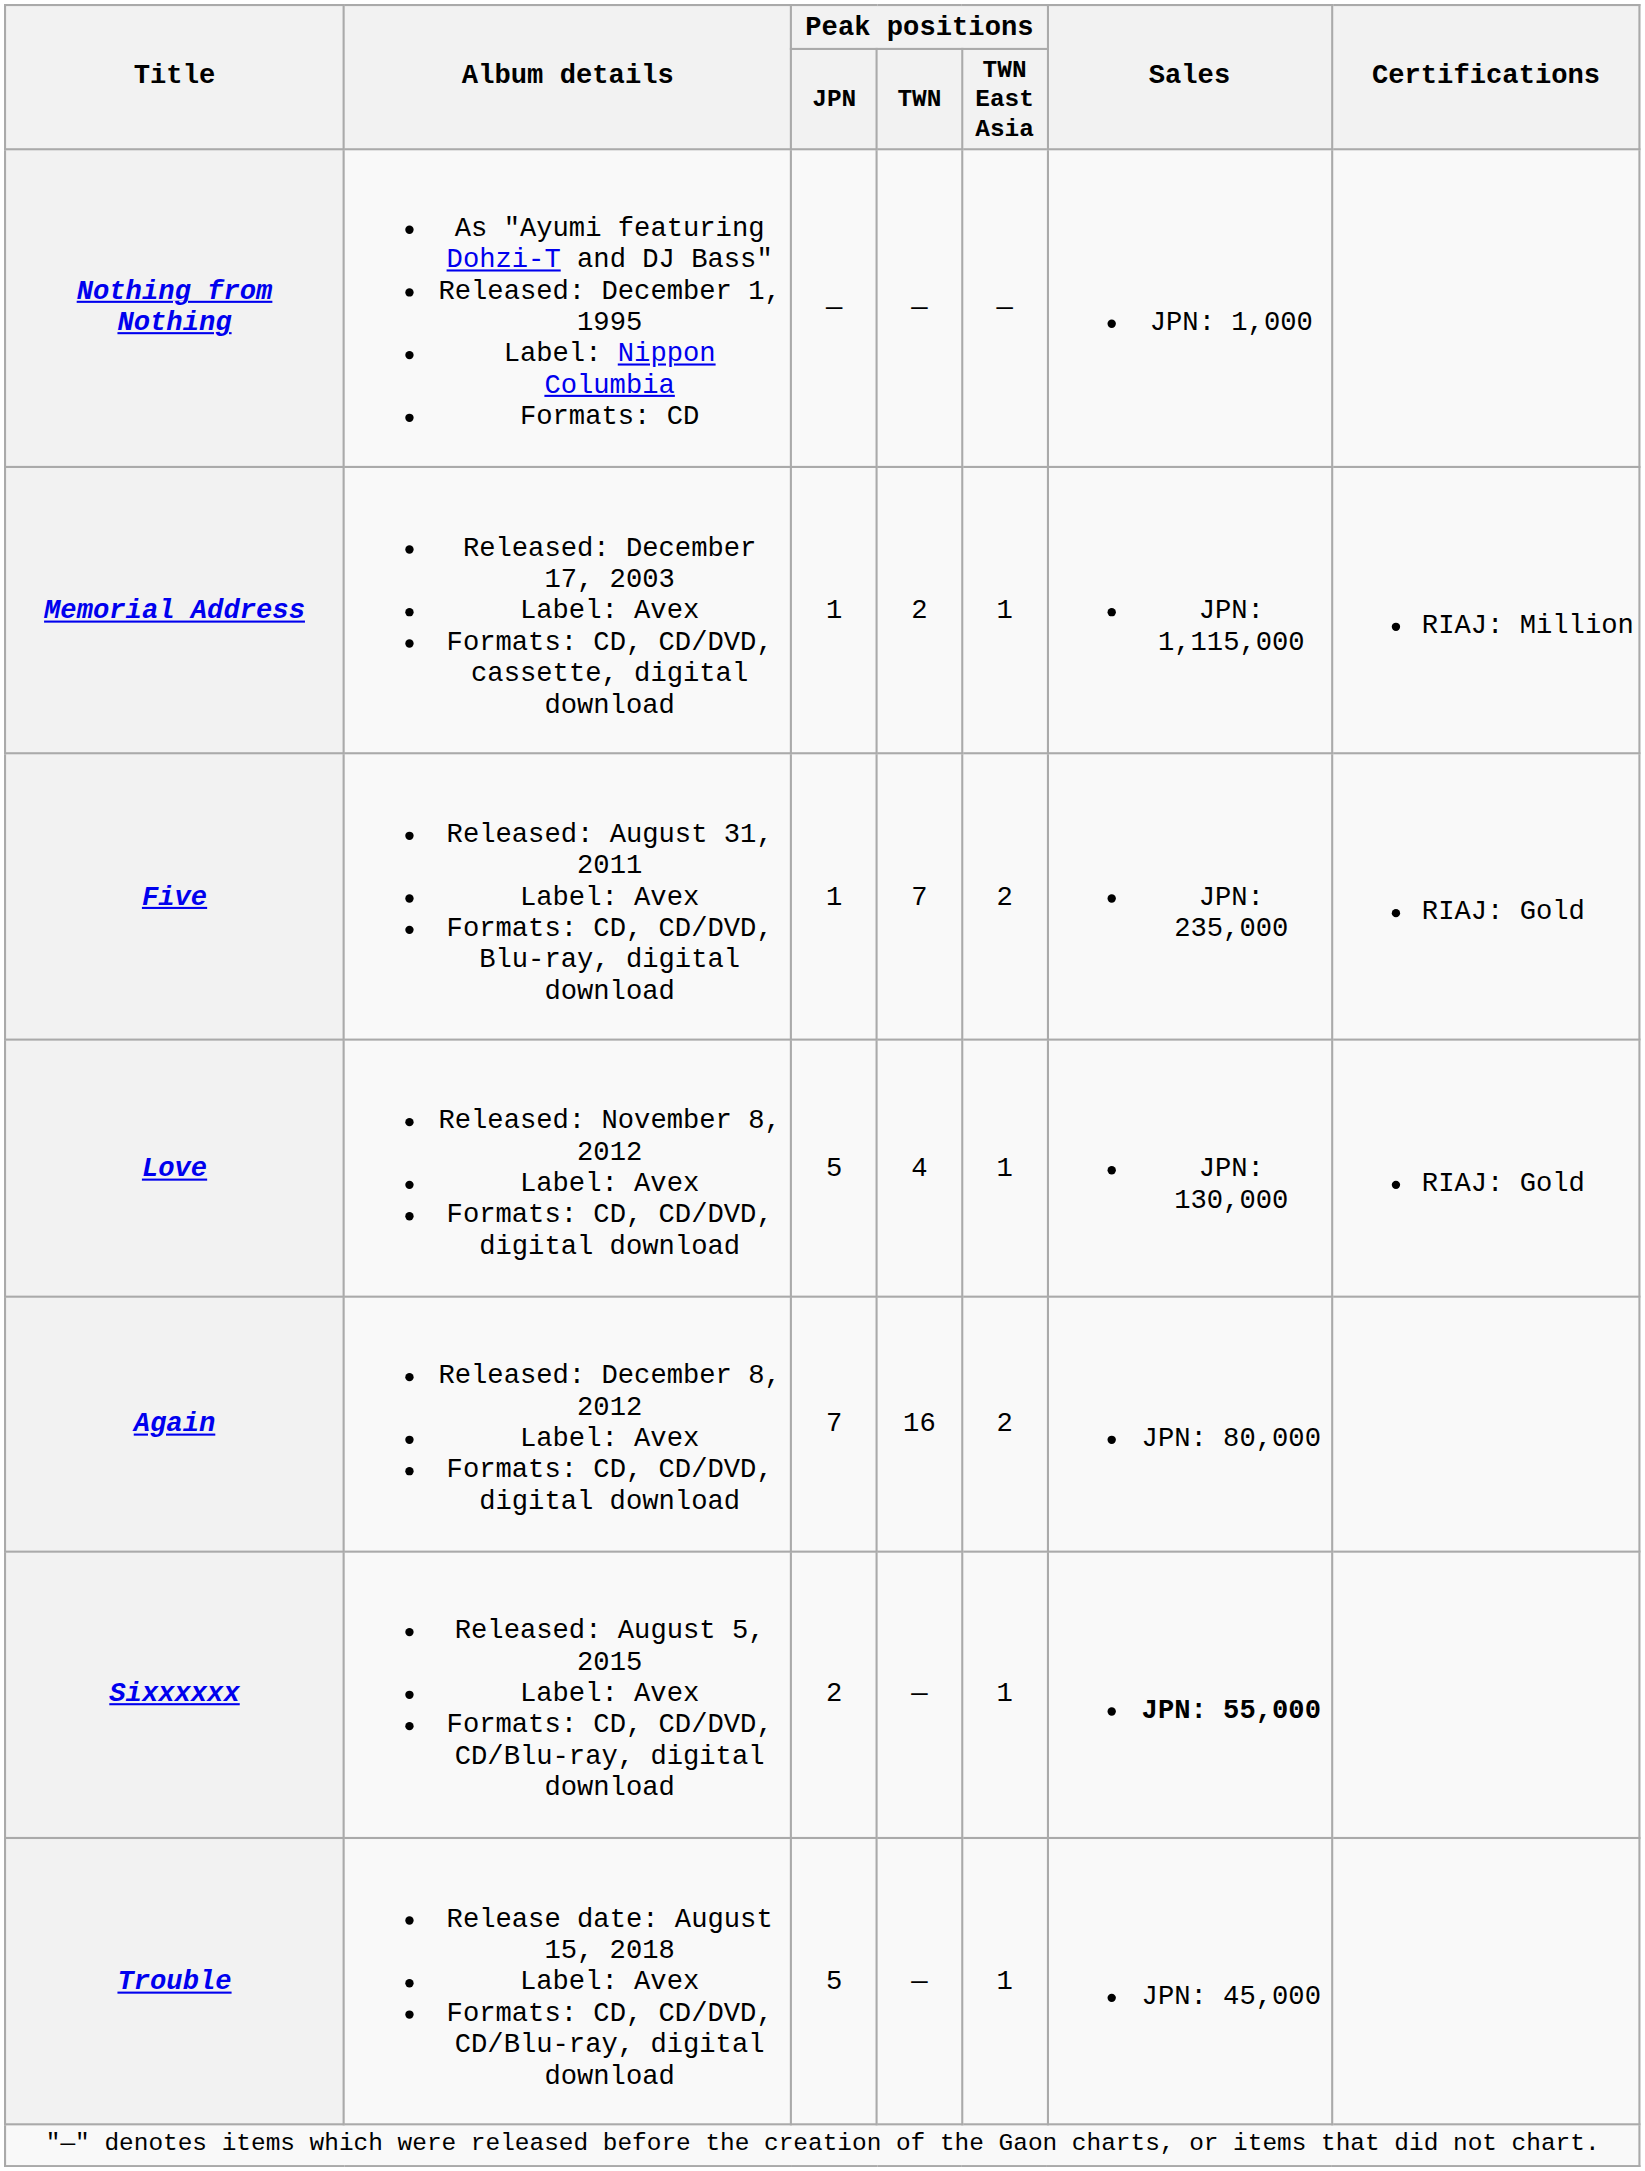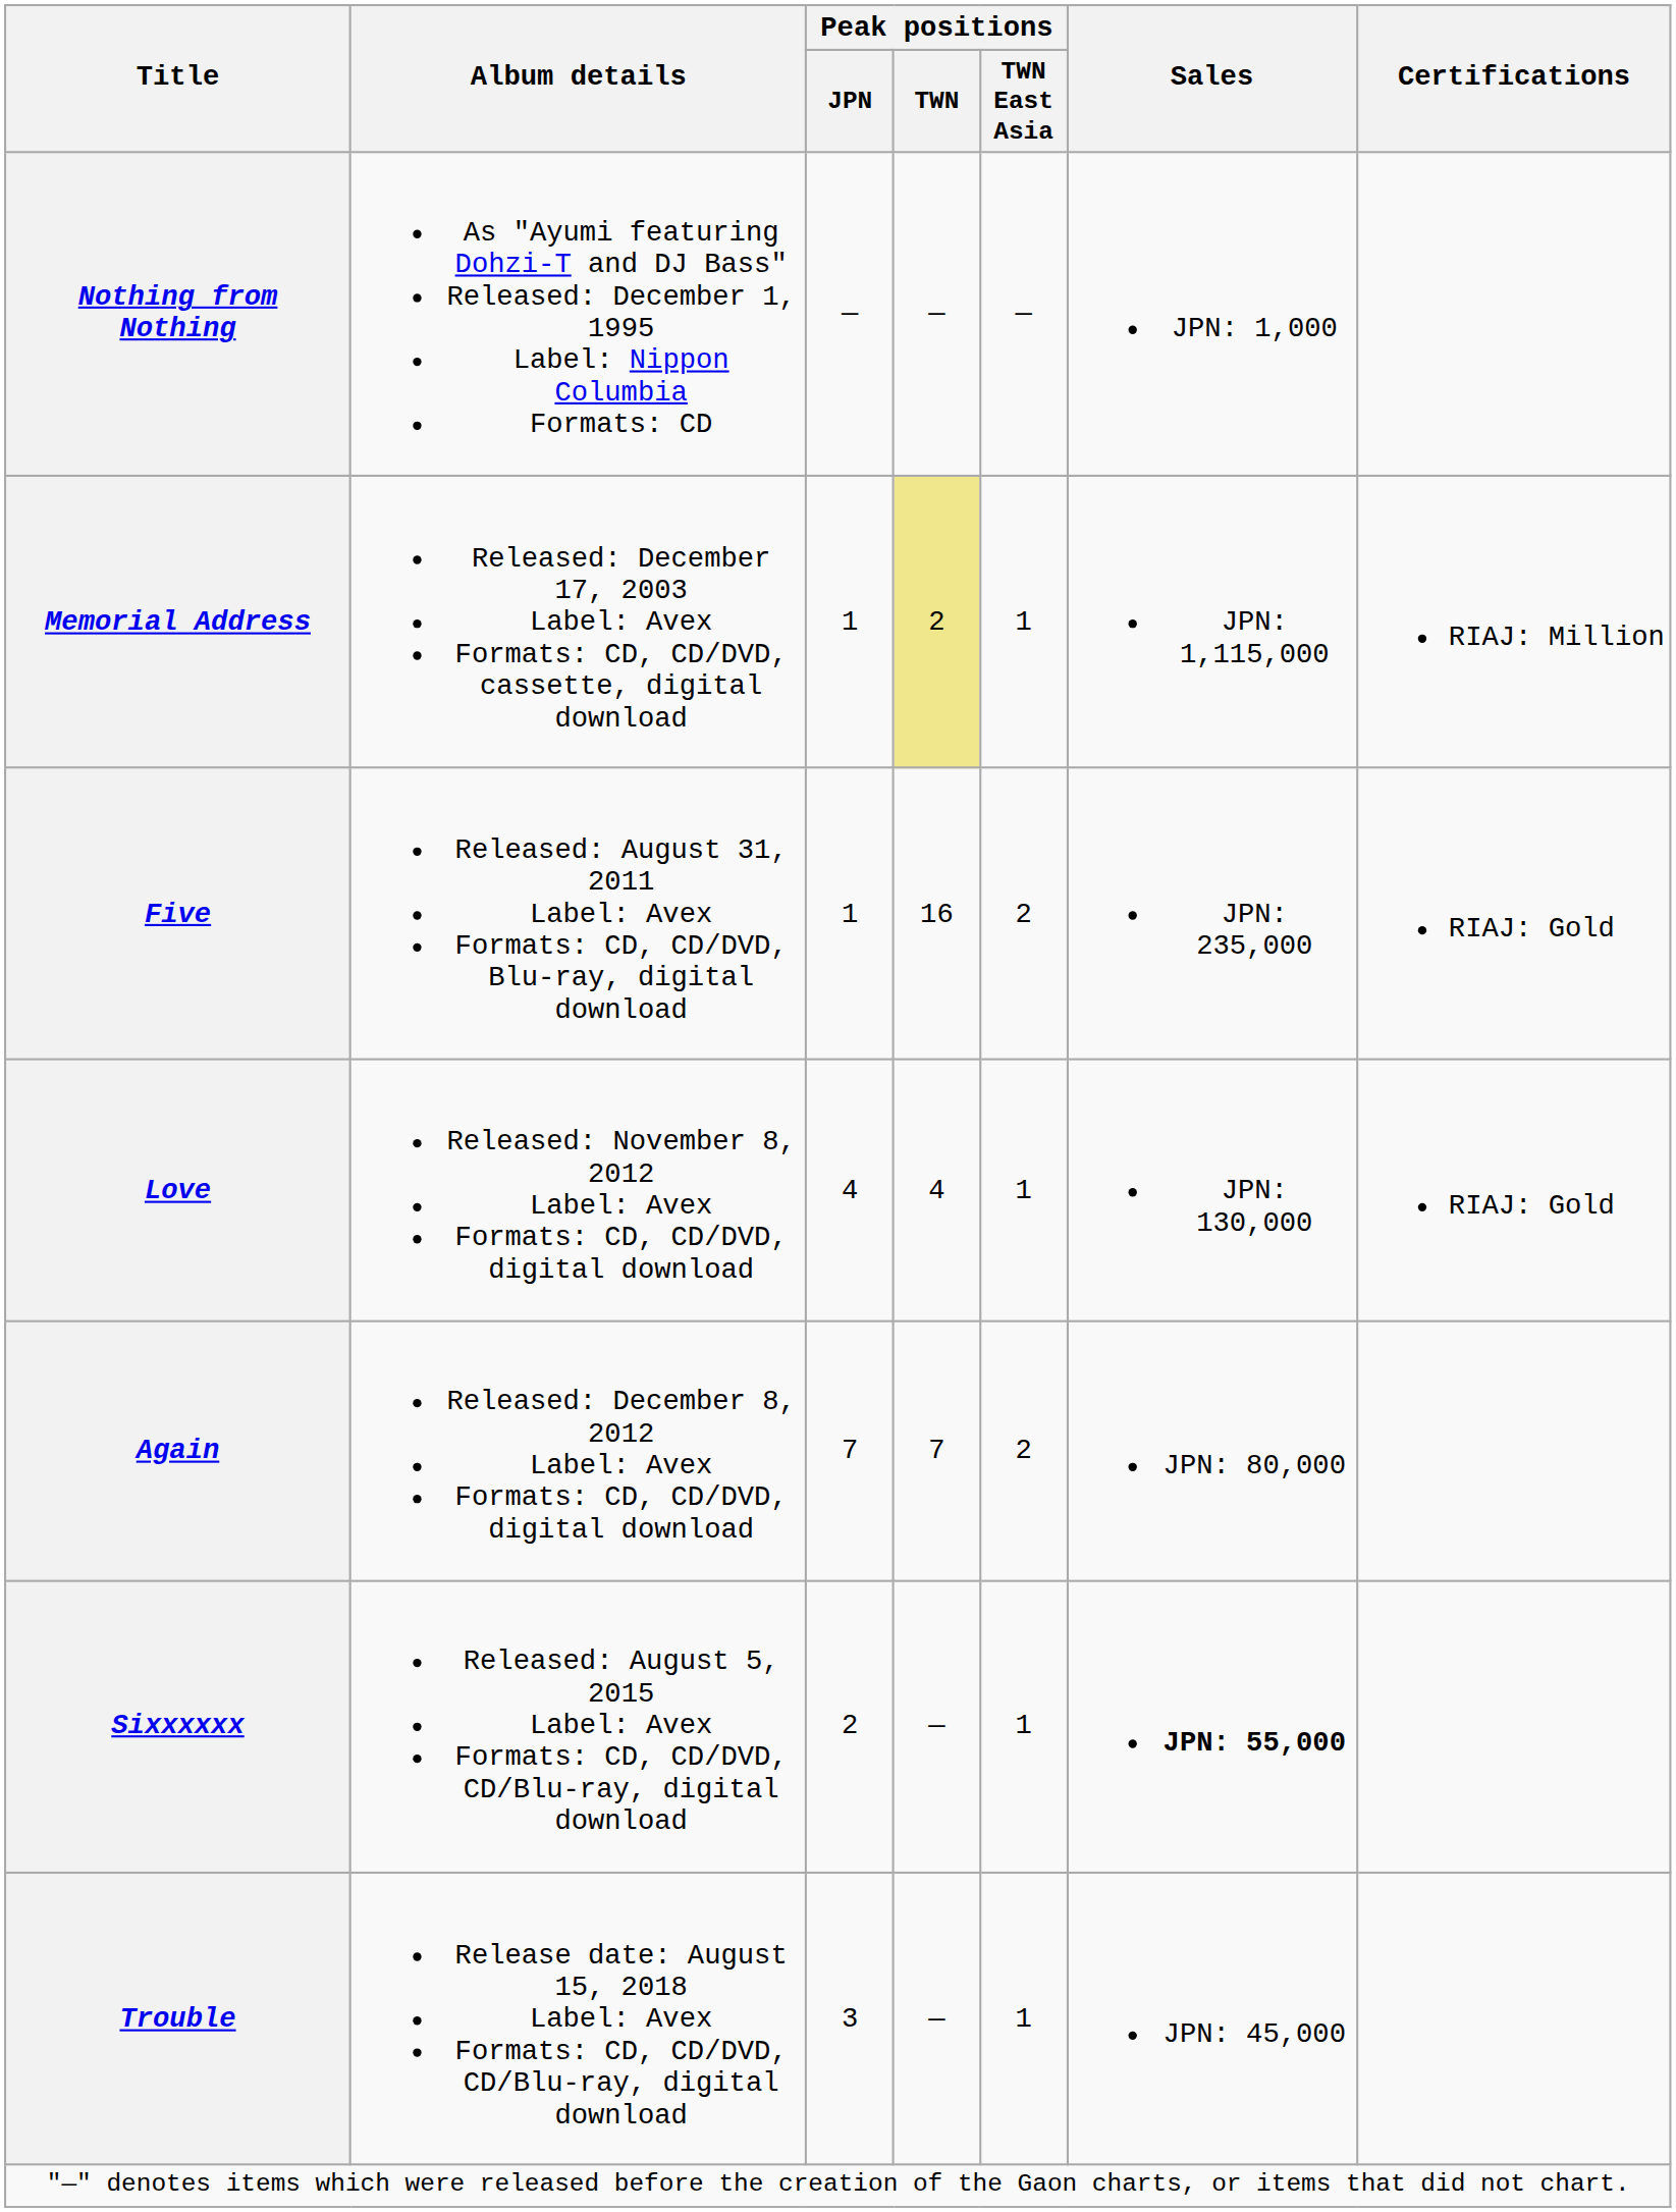Memorial Address | Peak positions / TWN: no background -> khaki background
Five | Peak positions / TWN: 7 -> 16
Love | Peak positions / JPN: 5 -> 4
Again | Peak positions / TWN: 16 -> 7
Trouble | Peak positions / JPN: 5 -> 3
